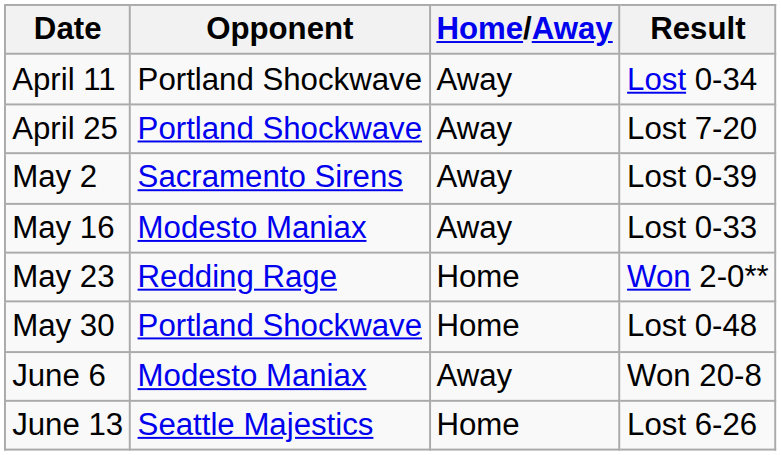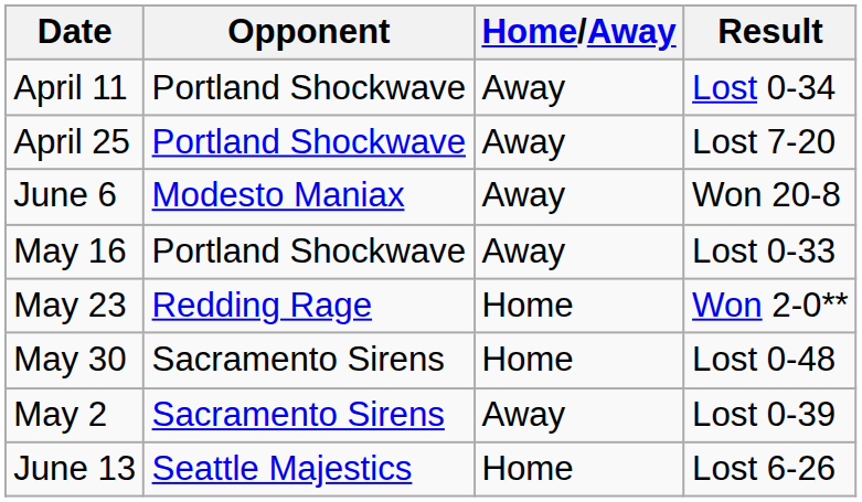rows swapped: May 2 <-> June 6
May 16 | Opponent: Modesto Maniax -> Portland Shockwave
May 30 | Opponent: Portland Shockwave -> Sacramento Sirens
